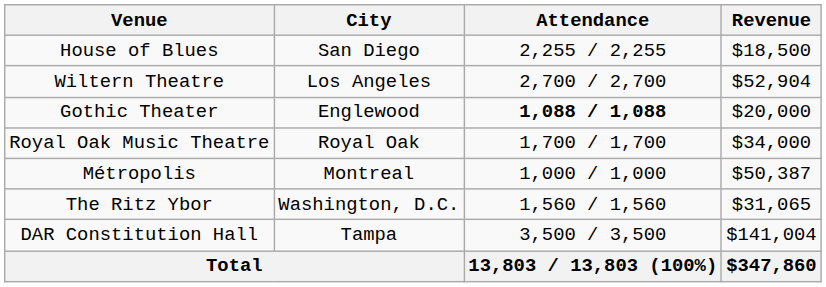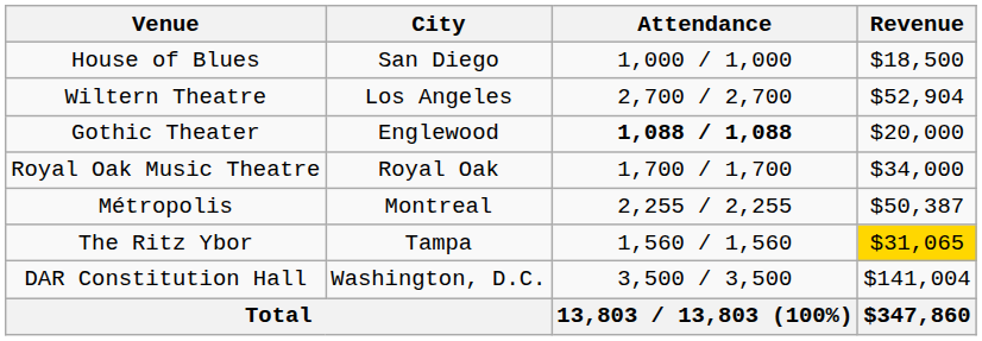House of Blues | Attendance: 2,255 / 2,255 -> 1,000 / 1,000
Métropolis | Attendance: 1,000 / 1,000 -> 2,255 / 2,255
The Ritz Ybor | City: Washington, D.C. -> Tampa
The Ritz Ybor | Revenue: no background -> gold background
DAR Constitution Hall | City: Tampa -> Washington, D.C.
